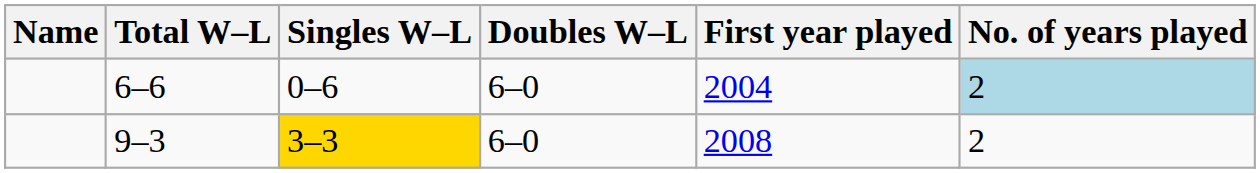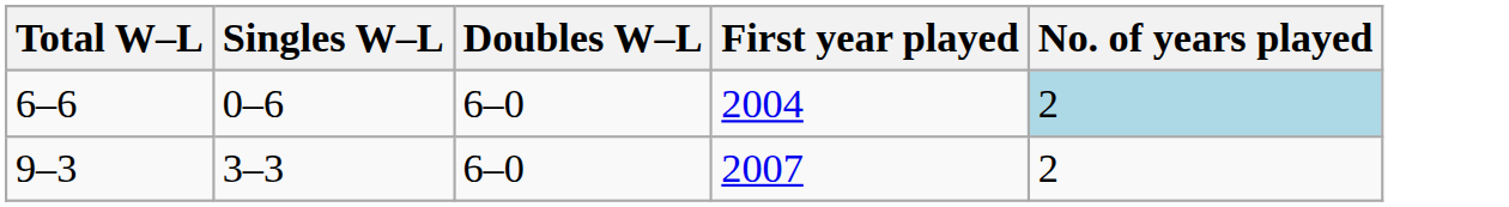- column: Name
9–3 | Singles W–L: gold background -> no background
9–3 | First year played: 2008 -> 2007
